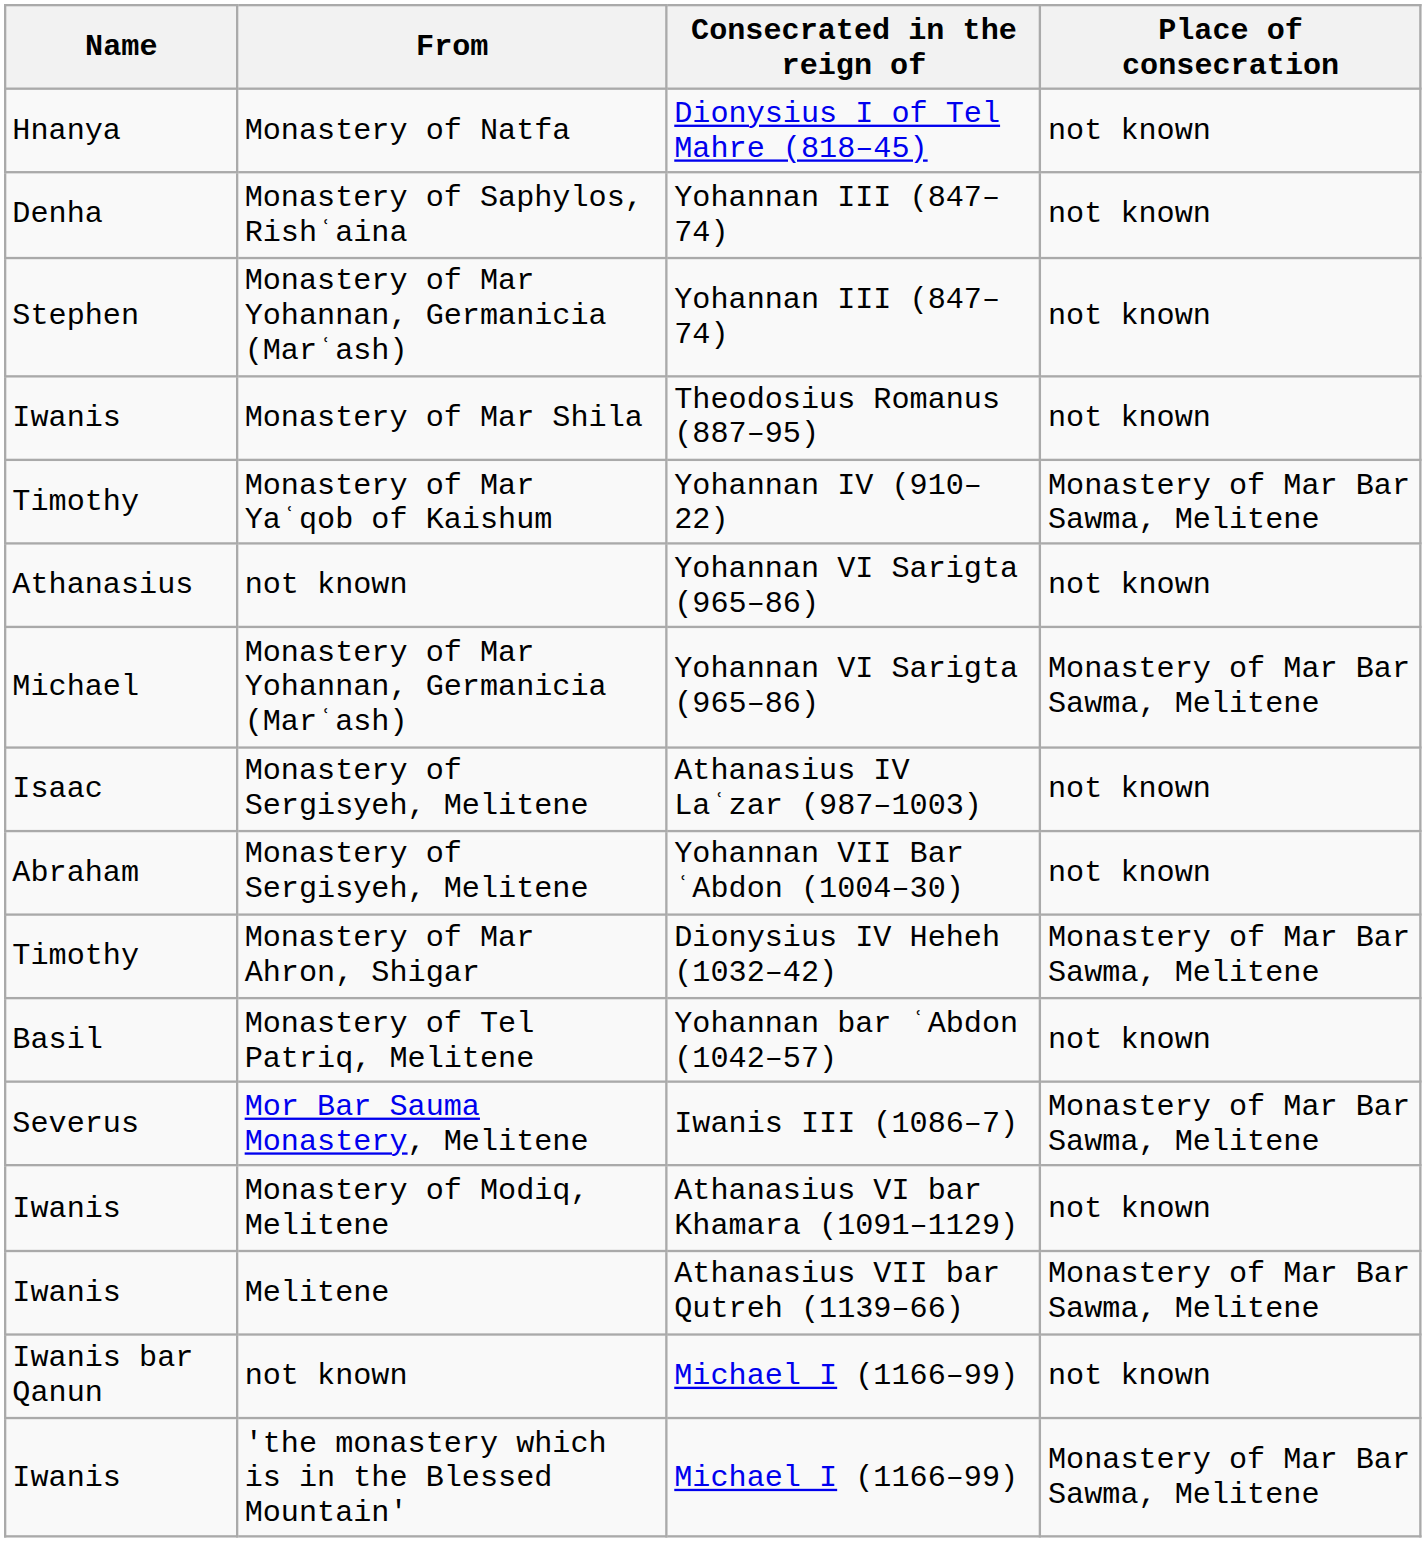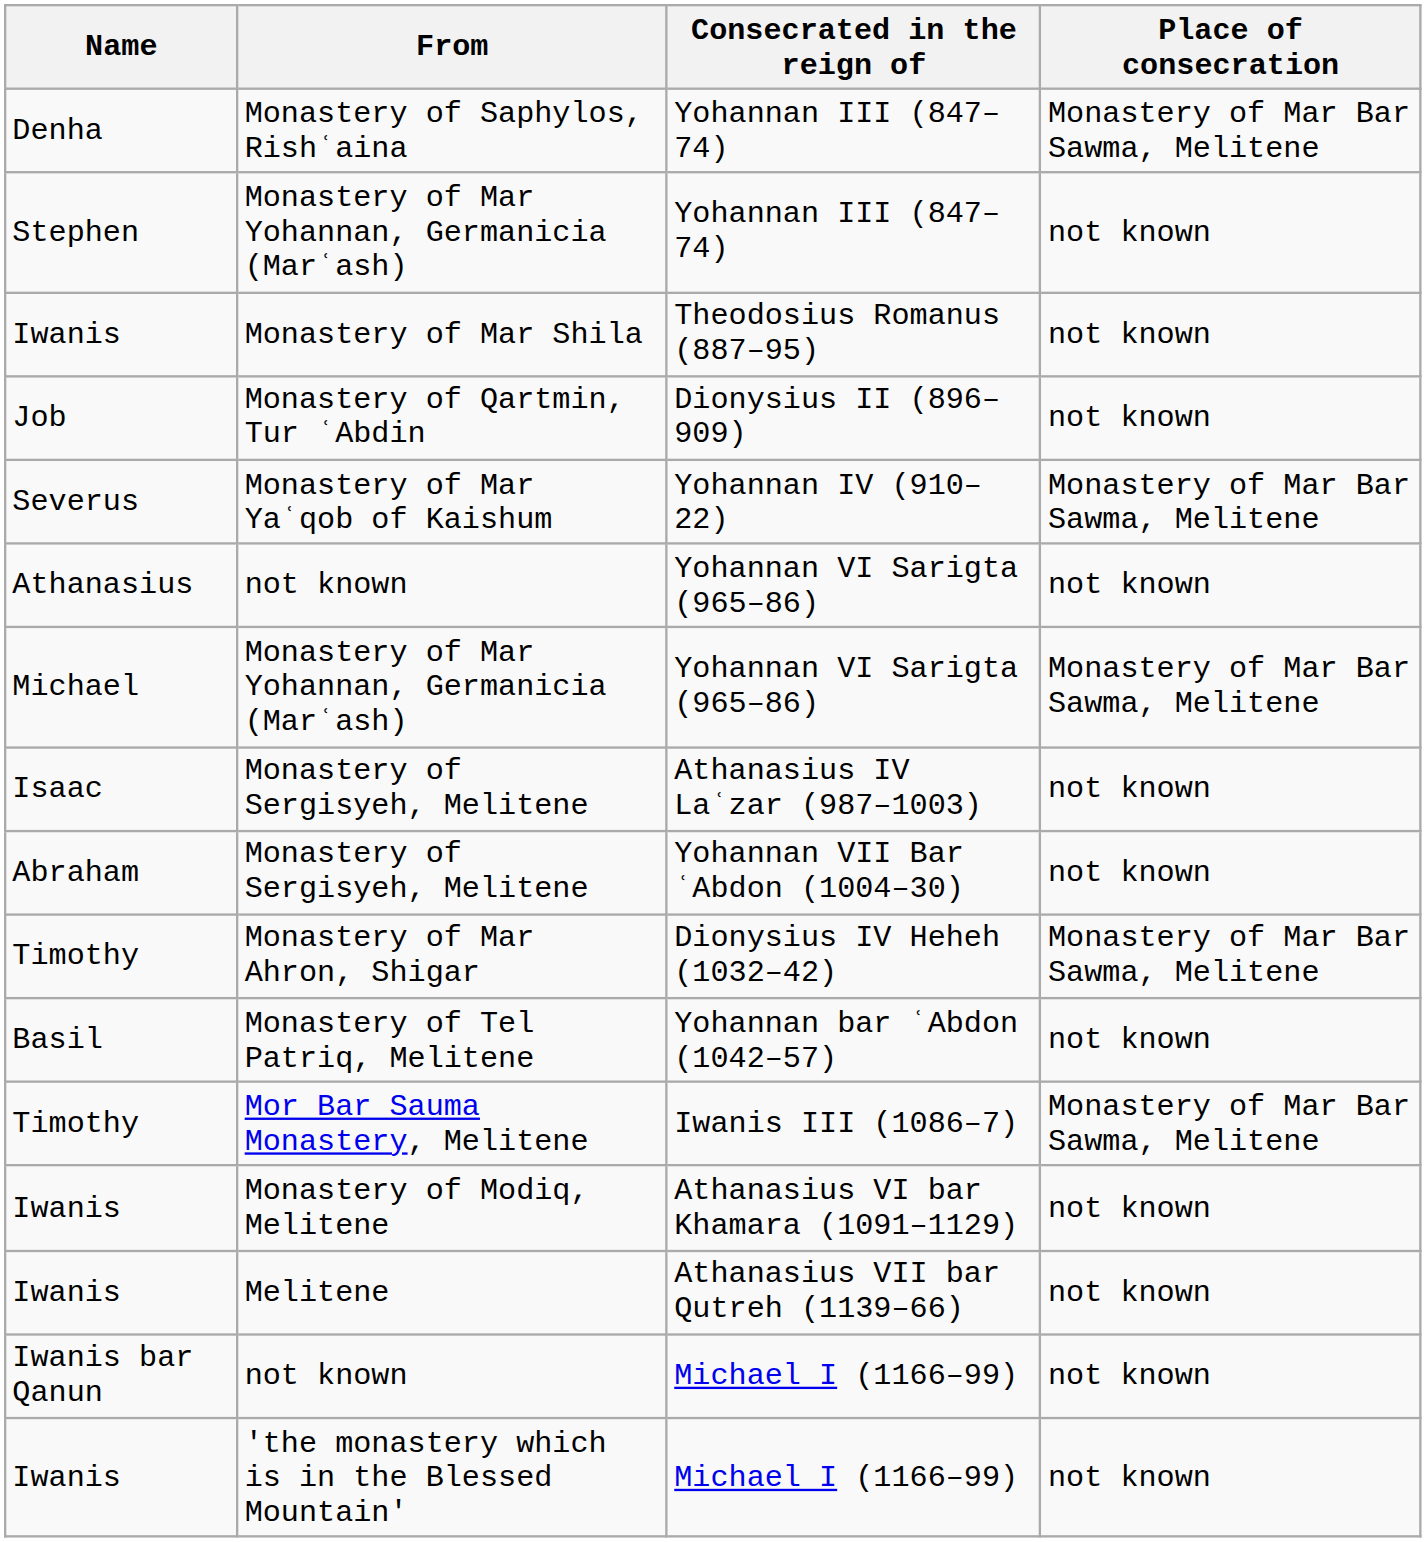- row: Hnanya | Monastery of Natfa | Dionysius I of Tel Mahre (818–45) | not known
Monastery of Saphylos, Rishʿaina | Place of consecration: not known -> Monastery of Mar Bar Sawma, Melitene
+ row: Job | Monastery of Qartmin, Tur ʿAbdin | Dionysius II (896–909) | not known
Monastery of Mar Yaʿqob of Kaishum | Name: Timothy -> Severus
Mor Bar Sauma Monastery, Melitene | Name: Severus -> Timothy
Melitene | Place of consecration: Monastery of Mar Bar Sawma, Melitene -> not known
'the monastery which is in the Blessed Mountain' | Place of consecration: Monastery of Mar Bar Sawma, Melitene -> not known
